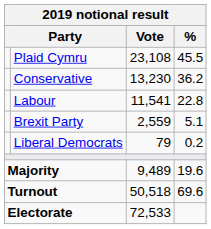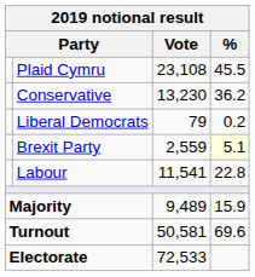rows swapped: Labour <-> Liberal Democrats
Brexit Party | %: no background -> lightyellow background
Majority | %: 19.6 -> 15.9
Turnout | Vote: 50,518 -> 50,581
